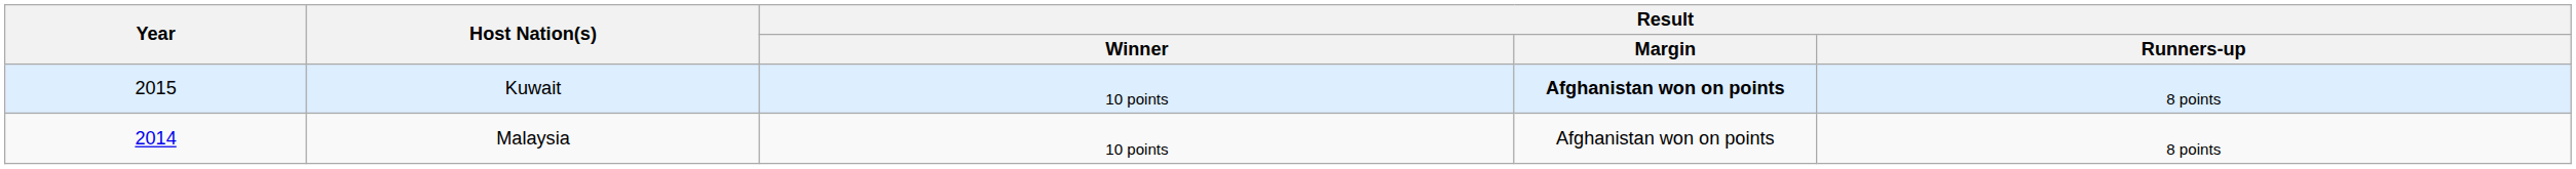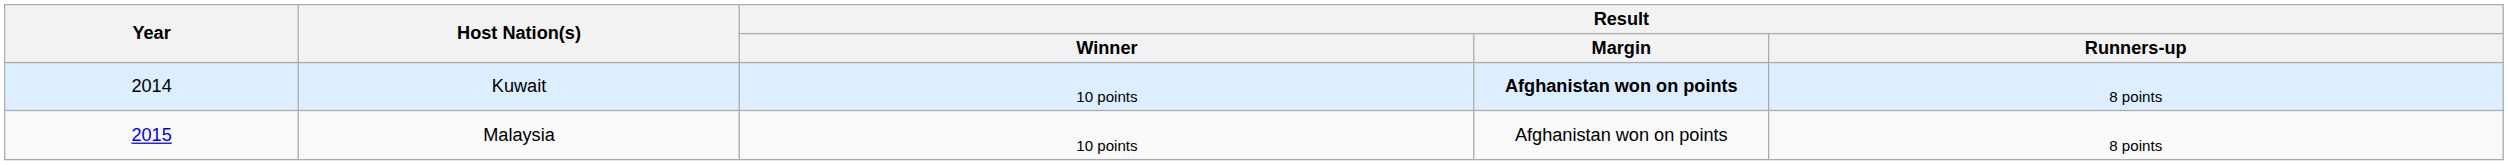Kuwait | Year: 2015 -> 2014
Malaysia | Year: 2014 -> 2015
